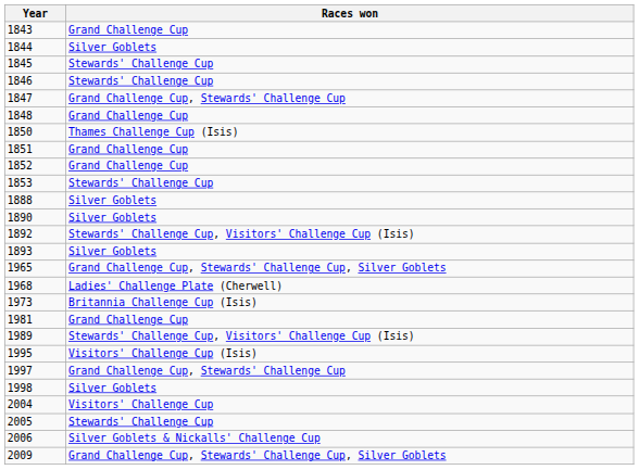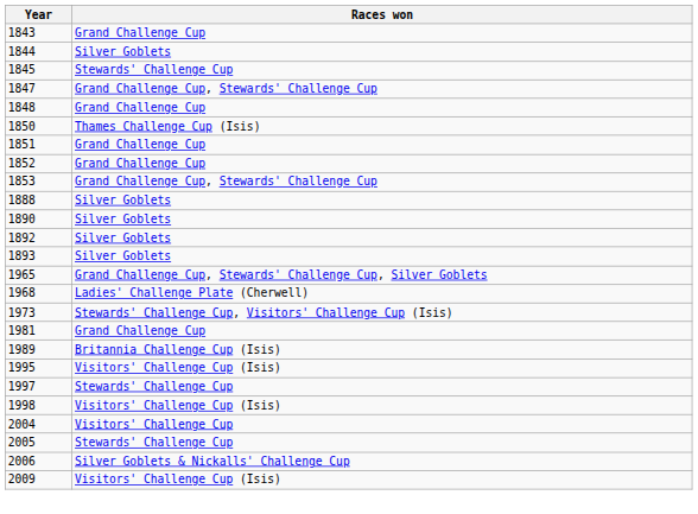- row: 1846 | Stewards' Challenge Cup
1853 | Races won: Stewards' Challenge Cup -> Grand Challenge Cup, Stewards' Challenge Cup
1892 | Races won: Stewards' Challenge Cup, Visitors' Challenge Cup (Isis) -> Silver Goblets
1973 | Races won: Britannia Challenge Cup (Isis) -> Stewards' Challenge Cup, Visitors' Challenge Cup (Isis)
1989 | Races won: Stewards' Challenge Cup, Visitors' Challenge Cup (Isis) -> Britannia Challenge Cup (Isis)
1997 | Races won: Grand Challenge Cup, Stewards' Challenge Cup -> Stewards' Challenge Cup
1998 | Races won: Silver Goblets -> Visitors' Challenge Cup (Isis)
2009 | Races won: Grand Challenge Cup, Stewards' Challenge Cup, Silver Goblets -> Visitors' Challenge Cup (Isis)
